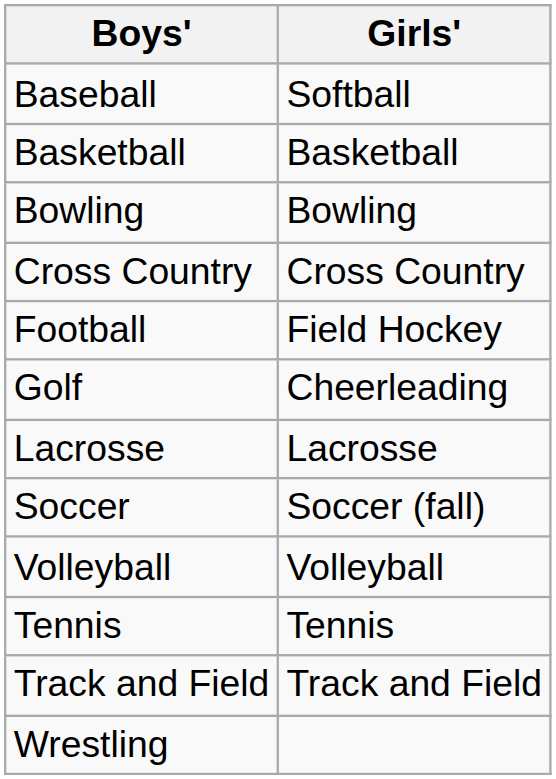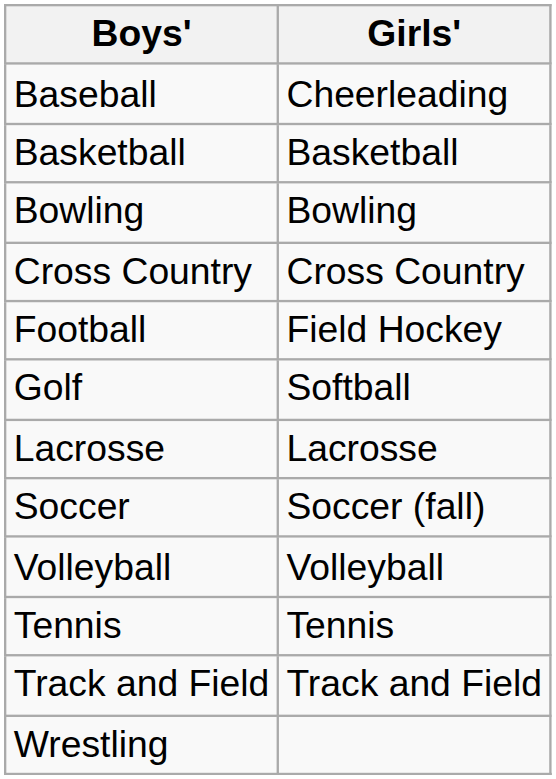Baseball | Girls': Softball -> Cheerleading
Golf | Girls': Cheerleading -> Softball
